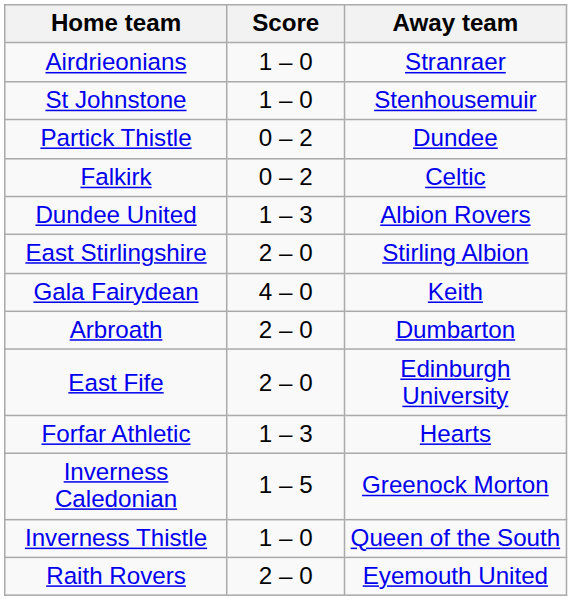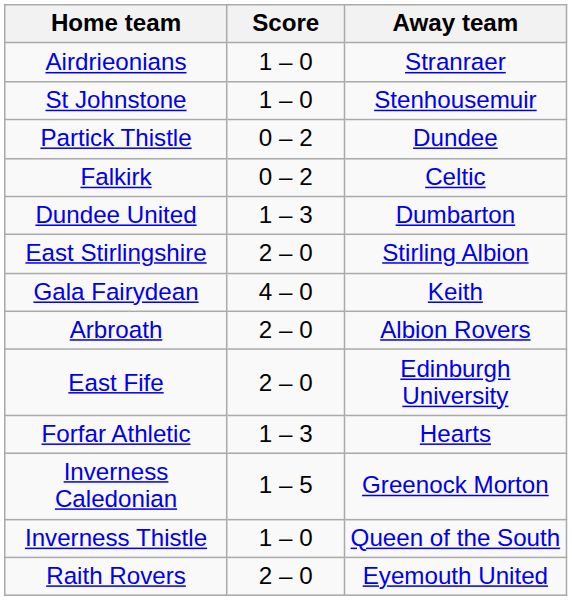Dundee United | Away team: Albion Rovers -> Dumbarton
Arbroath | Away team: Dumbarton -> Albion Rovers
